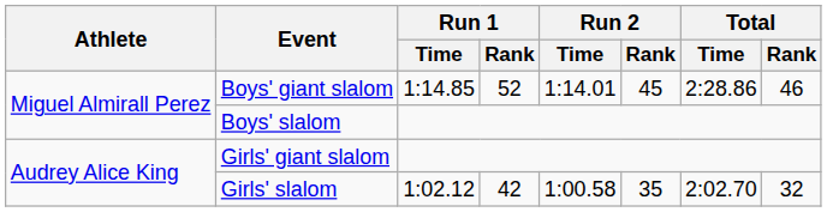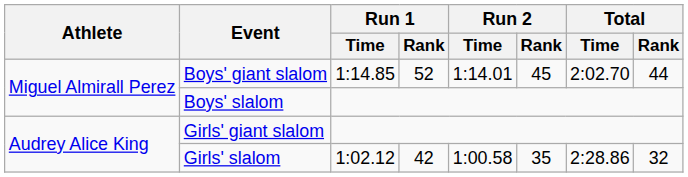Boys' giant slalom | Total / Time: 2:28.86 -> 2:02.70
Boys' giant slalom | Total / Rank: 46 -> 44
Girls' slalom | Total / Time: 2:02.70 -> 2:28.86
